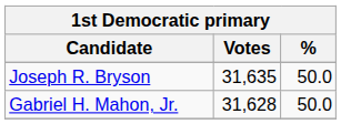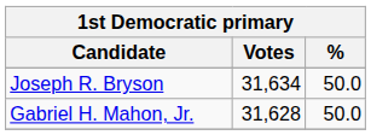Joseph R. Bryson | Votes: 31,635 -> 31,634
